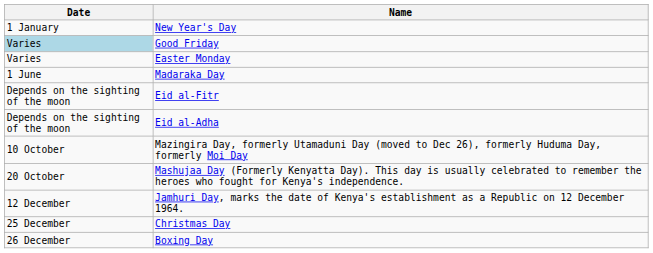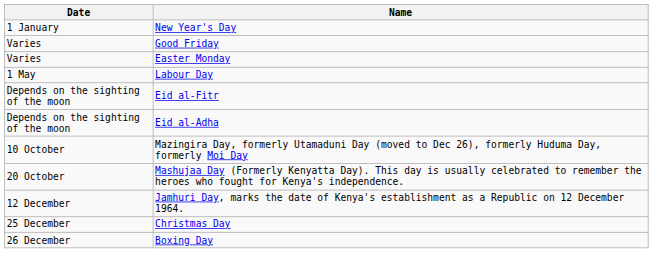Good Friday | Date: lightblue background -> no background
+ row: 1 May | Labour Day
- row: 1 June | Madaraka Day
